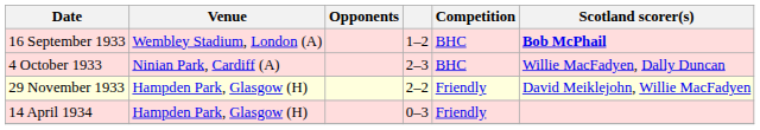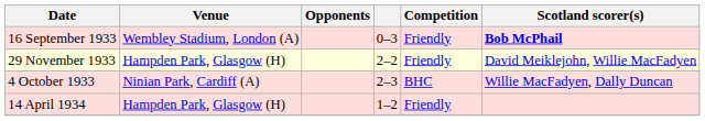16 September 1933 | column 4: 1–2 -> 0–3
16 September 1933 | Competition: BHC -> Friendly
rows swapped: 4 October 1933 <-> 29 November 1933
14 April 1934 | column 4: 0–3 -> 1–2
